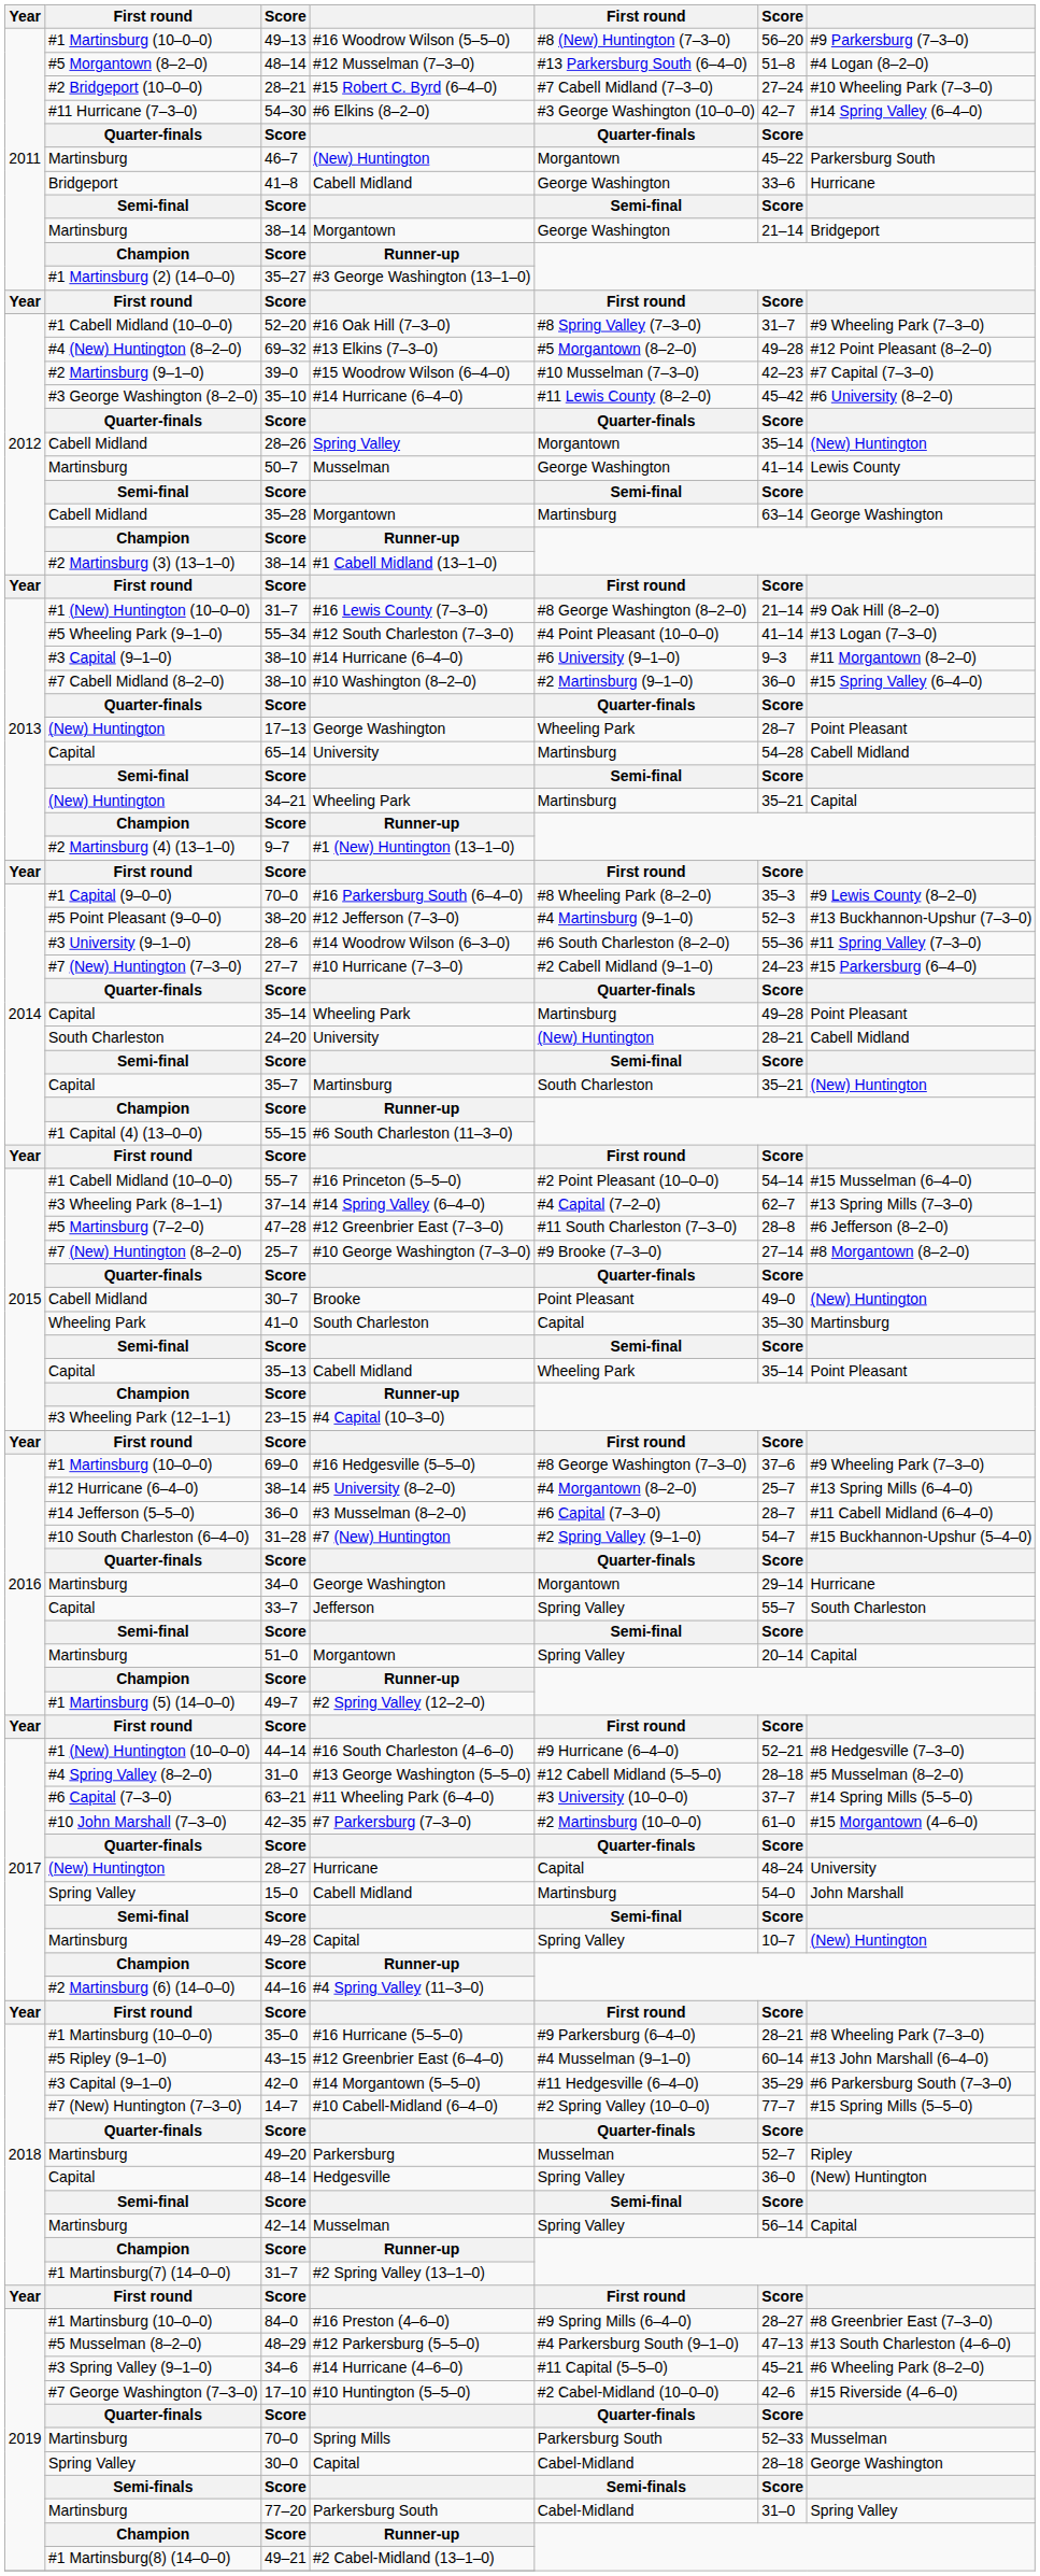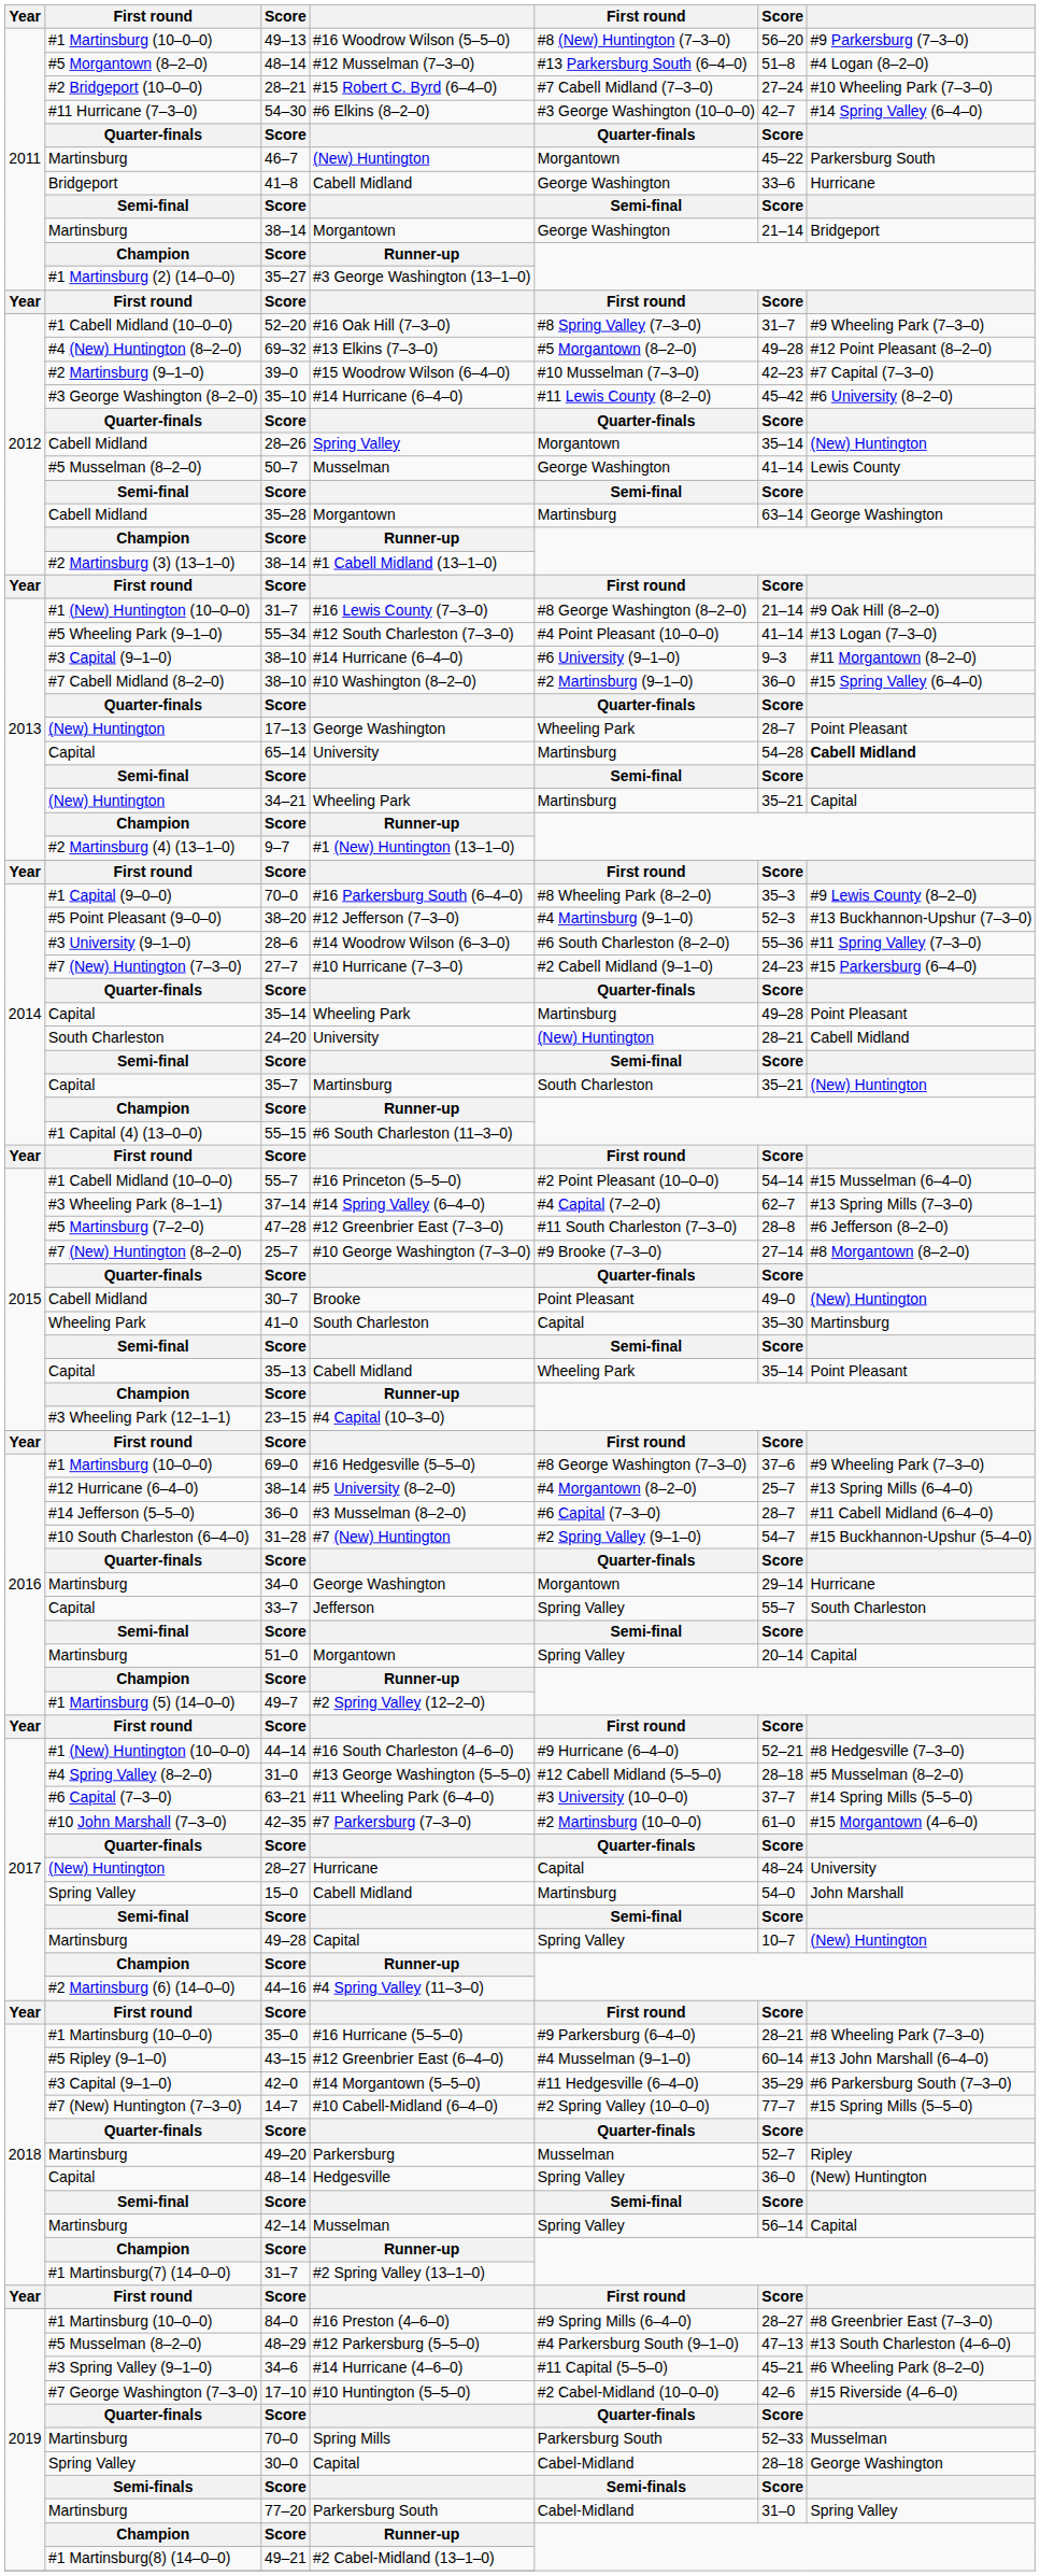50–7 | column 2: Martinsburg -> #5 Musselman (8–2–0)
65–14 | column 7: normal -> bold
